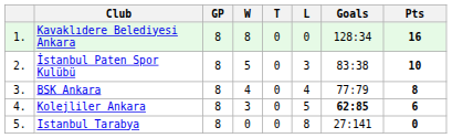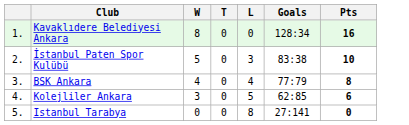- column: GP | 8 | 8 | 8 | 8 | 8
Kolejliler Ankara | Goals: bold -> normal
